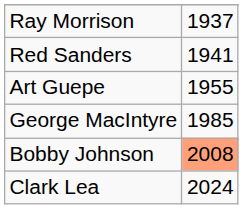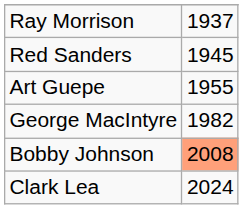Red Sanders | column 2: 1941 -> 1945
George MacIntyre | column 2: 1985 -> 1982
